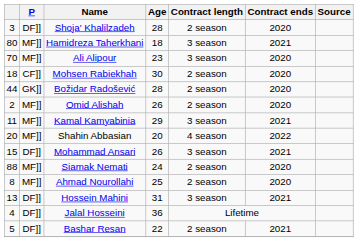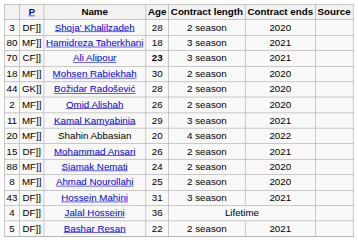Ali Alipour | P: MF]] -> CF]]
Ali Alipour | Age: normal -> bold
Ali Alipour | Contract ends: 2020 -> 2021
Mohsen Rabiekhah | P: CF]] -> MF]]
Mohammad Ansari | Contract length: 3 season -> 2 season
Hossein Mahini | column 1: 13 -> 43
